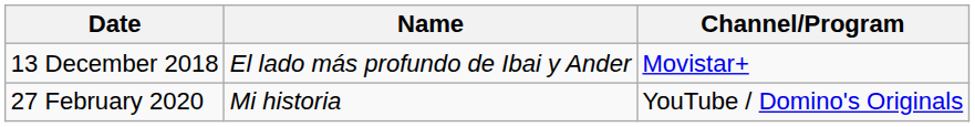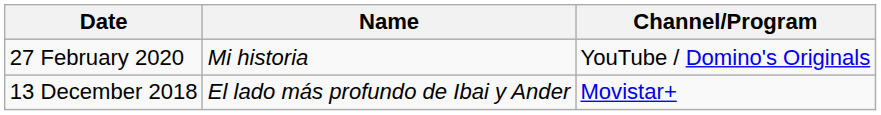rows swapped: 13 December 2018 <-> 27 February 2020
